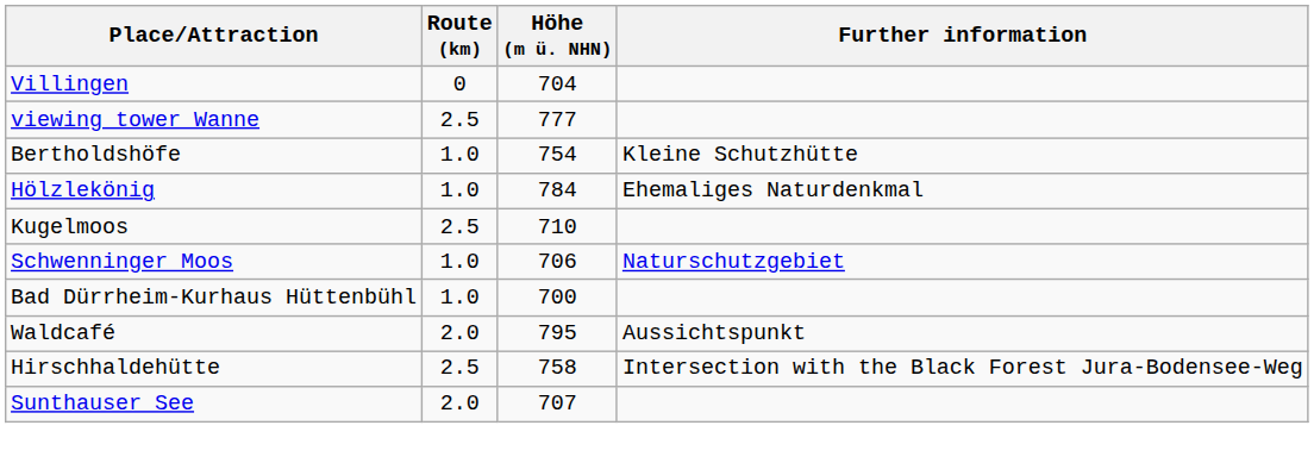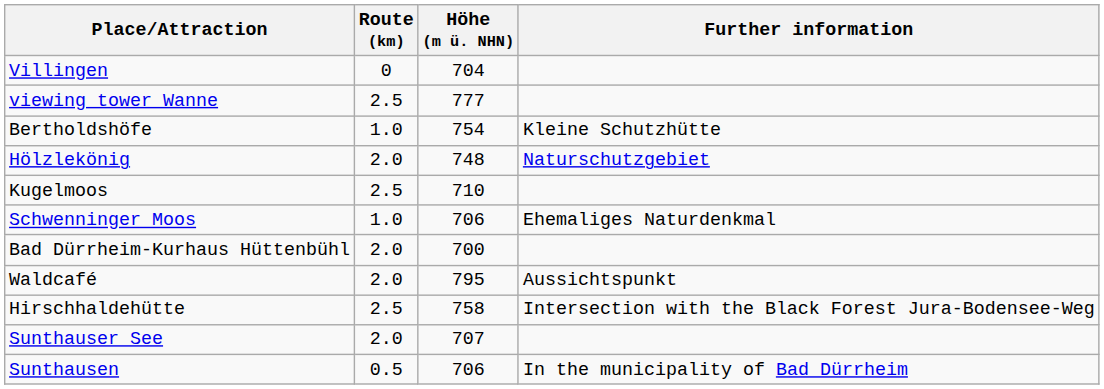Hölzlekönig | Route (km): 1.0 -> 2.0
Hölzlekönig | Höhe (m ü. NHN): 784 -> 748
Hölzlekönig | Further information: Ehemaliges Naturdenkmal -> Naturschutzgebiet
Schwenninger Moos | Further information: Naturschutzgebiet -> Ehemaliges Naturdenkmal
Bad Dürrheim-Kurhaus Hüttenbühl | Route (km): 1.0 -> 2.0
+ row: Sunthausen | 0.5 | 706 | In the municipality of Bad Dürrheim
